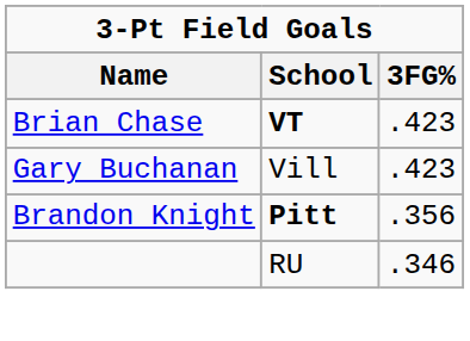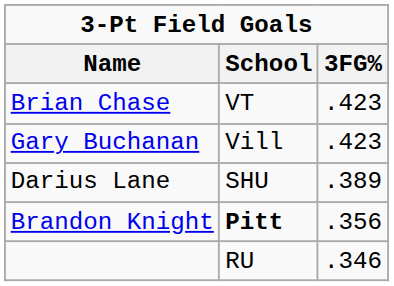Brian Chase | School: bold -> normal
+ row: Darius Lane | SHU | .389
